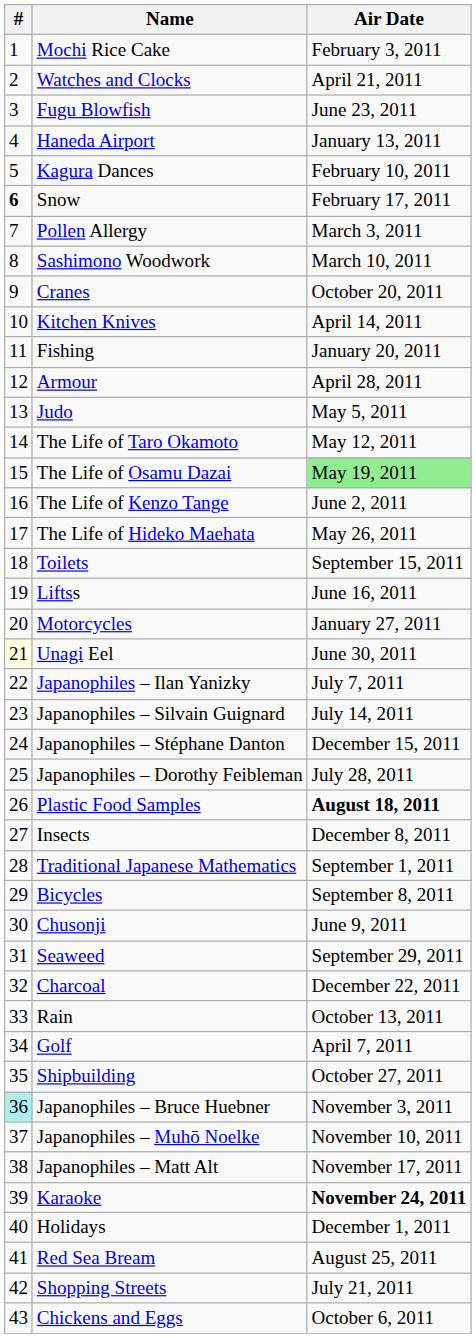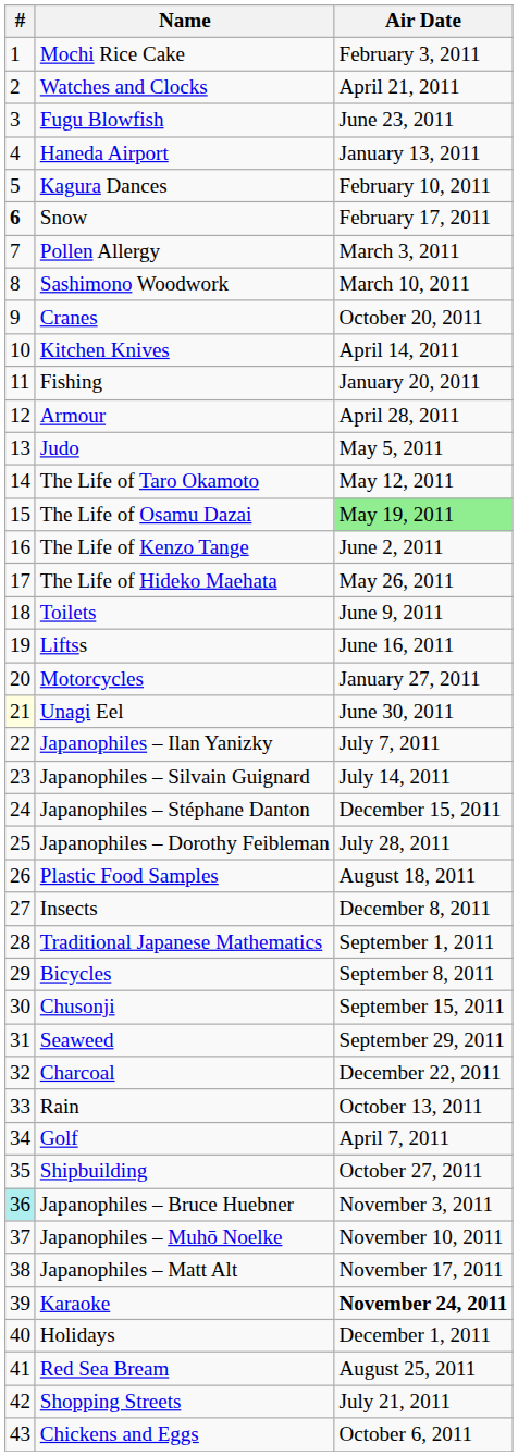Toilets | Air Date: September 15, 2011 -> June 9, 2011
Plastic Food Samples | Air Date: bold -> normal
Chusonji | Air Date: June 9, 2011 -> September 15, 2011
